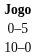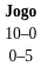rows swapped: 10–0 <-> 0–5
